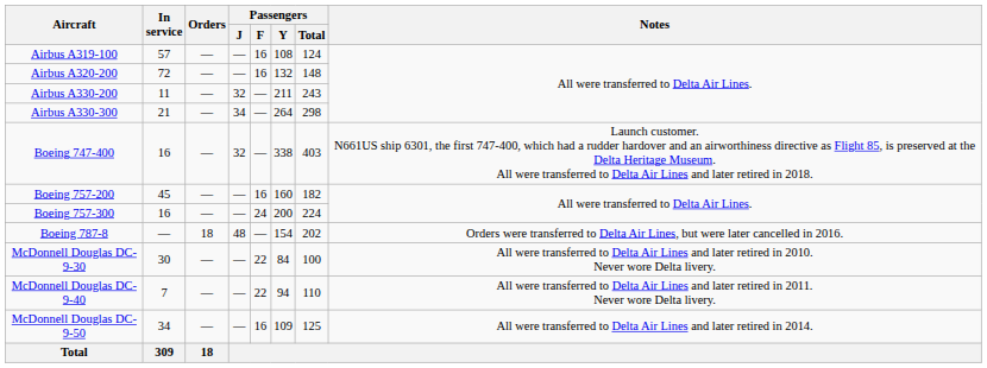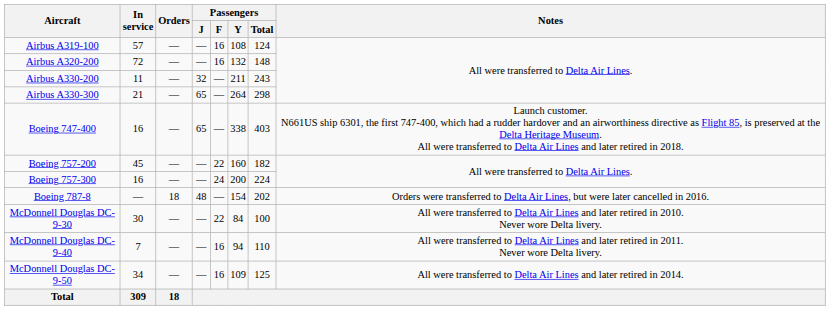Airbus A330-300 | Passengers / J: 34 -> 65
Boeing 747-400 | Passengers / J: 32 -> 65
Boeing 757-200 | Passengers / F: 16 -> 22
McDonnell Douglas DC-9-40 | Passengers / F: 22 -> 16
